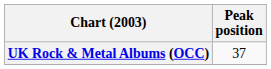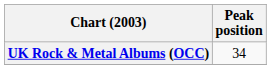UK Rock & Metal Albums (OCC) | Peak position: 37 -> 34
